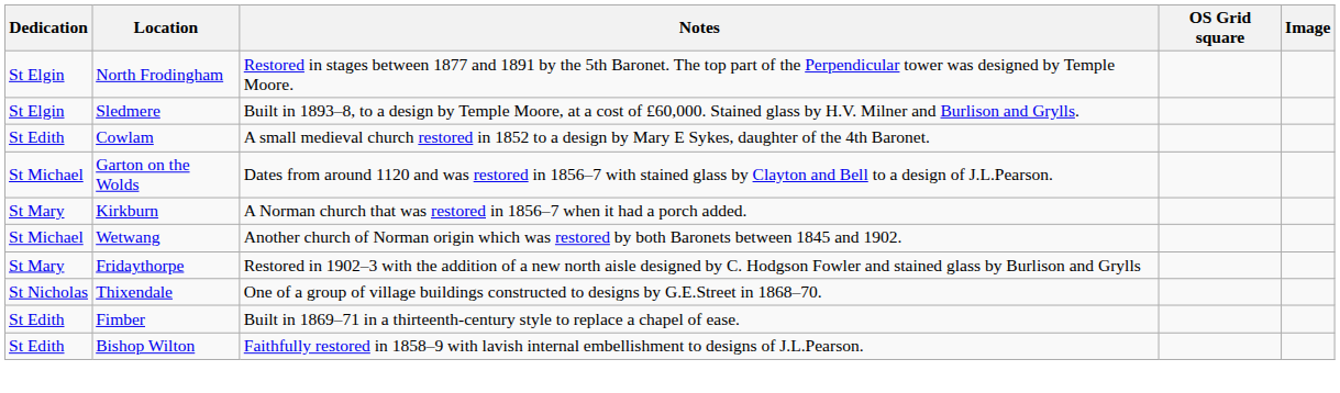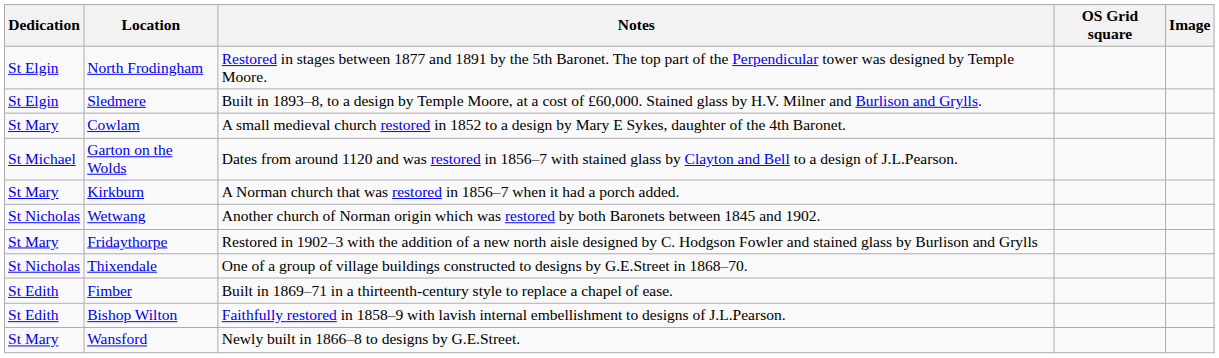Cowlam | Dedication: St Edith -> St Mary
Wetwang | Dedication: St Michael -> St Nicholas
+ row: St Mary | Wansford | Newly built in 1866–8 to designs by G.E.Street.
